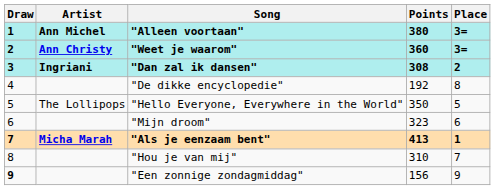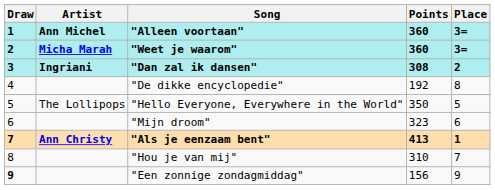"Alleen voortaan" | Points: 380 -> 360
"Weet je waarom" | Artist: Ann Christy -> Micha Marah
"Als je eenzaam bent" | Artist: Micha Marah -> Ann Christy
